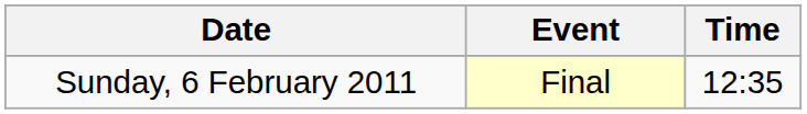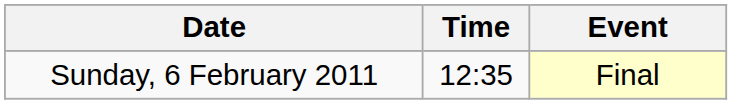columns swapped: Time <-> Event
